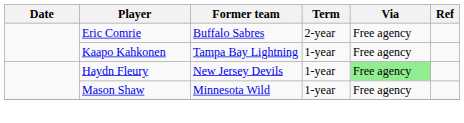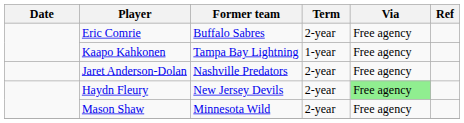+ row: Jaret Anderson-Dolan | Nashville Predators | 2-year | Free agency
Haydn Fleury | Term: 1-year -> 2-year
Mason Shaw | Term: 1-year -> 2-year
